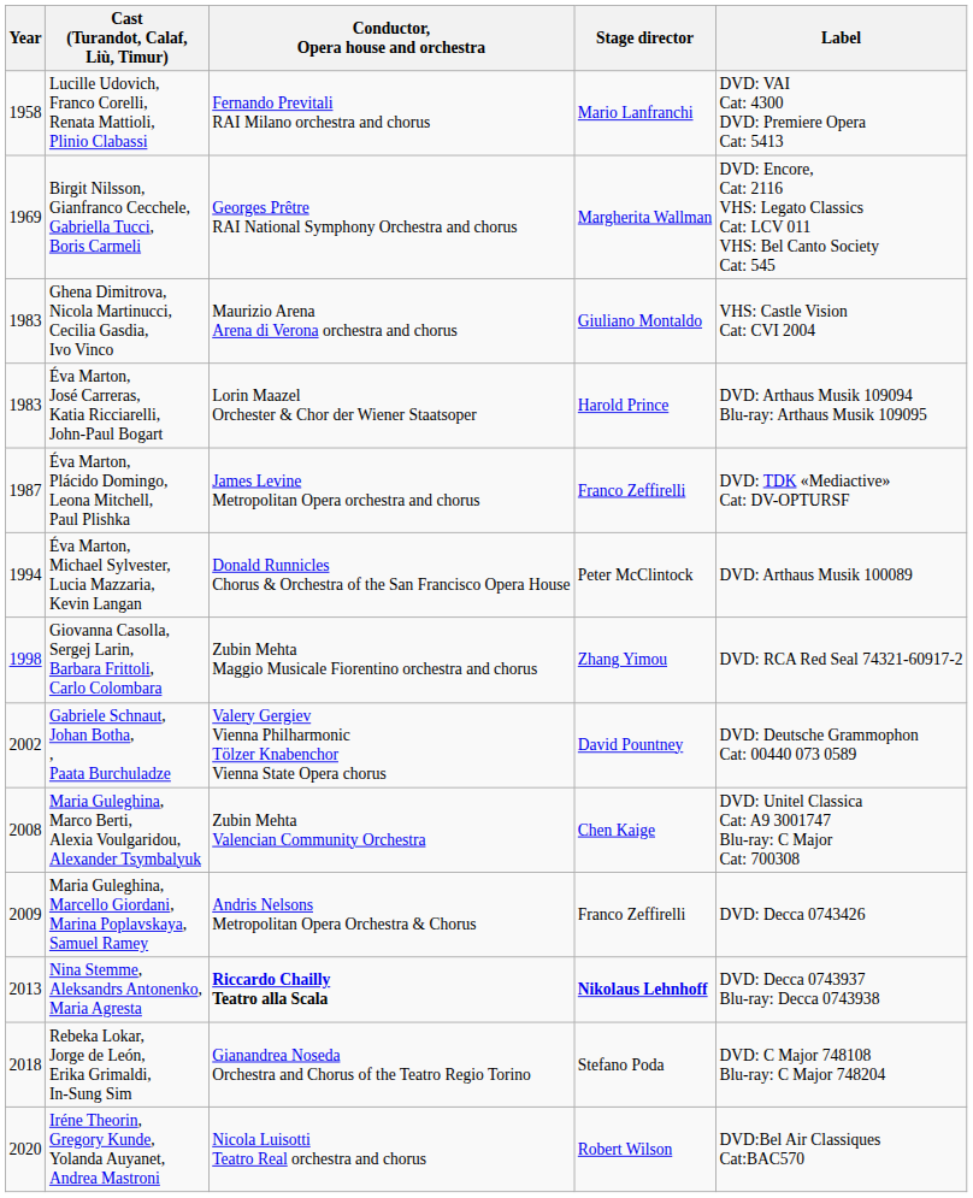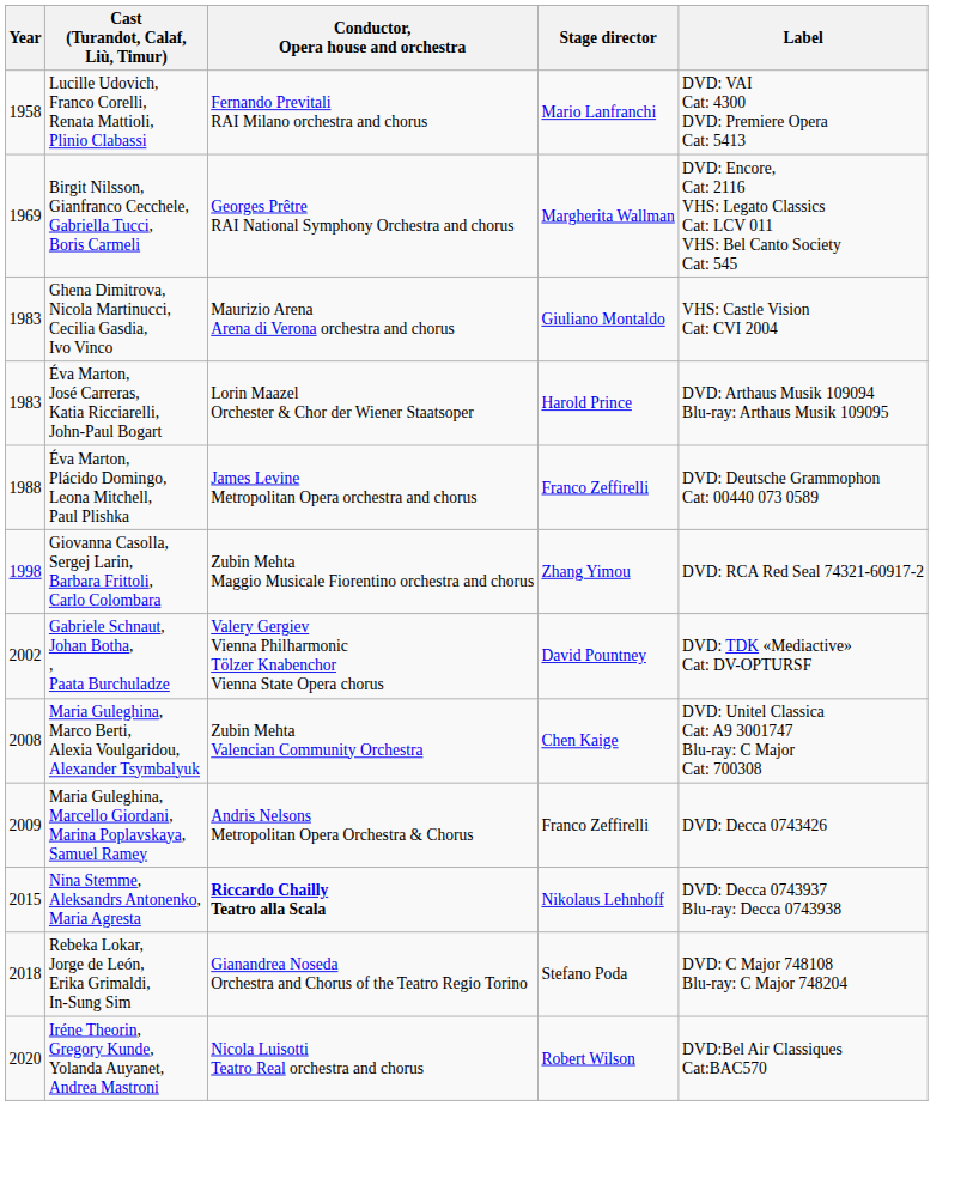Éva Marton, Plácido Domingo, Leona Mitchell, Paul Plishka | Year: 1987 -> 1988
Éva Marton, Plácido Domingo, Leona Mitchell, Paul Plishka | Label: DVD: TDK «Mediactive» Cat: DV-OPTURSF -> DVD: Deutsche Grammophon Cat: 00440 073 0589
- row: 1994 | Éva Marton, Michael Sylvester, Lucia Mazzaria, Kevin Langan | Donald Runnicles Chorus & Orchestra of the San Francisco Opera House | Peter McClintock | DVD: Arthaus Musik 100089
Gabriele Schnaut, Johan Botha, , Paata Burchuladze | Label: DVD: Deutsche Grammophon Cat: 00440 073 0589 -> DVD: TDK «Mediactive» Cat: DV-OPTURSF
Nina Stemme, Aleksandrs Antonenko, Maria Agresta | Year: 2013 -> 2015
Nina Stemme, Aleksandrs Antonenko, Maria Agresta | Stage director: bold -> normal
